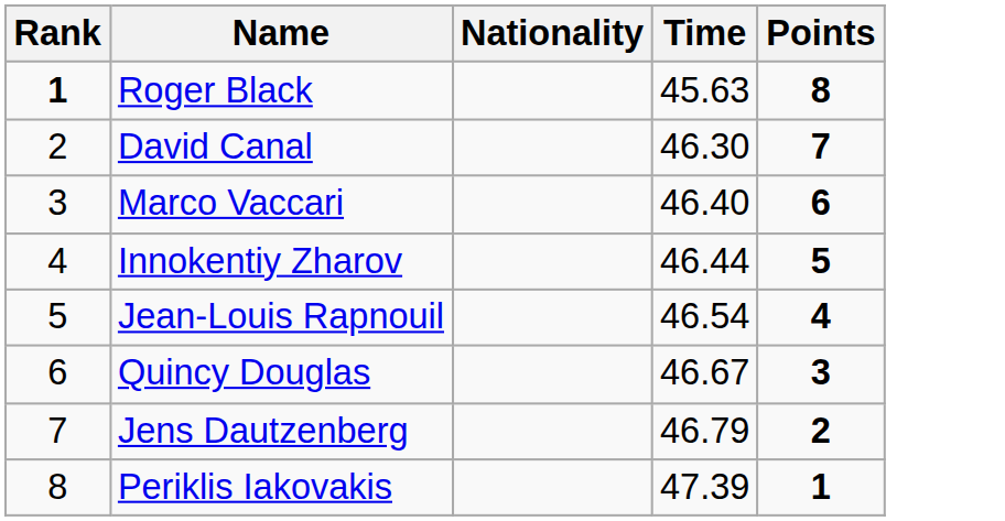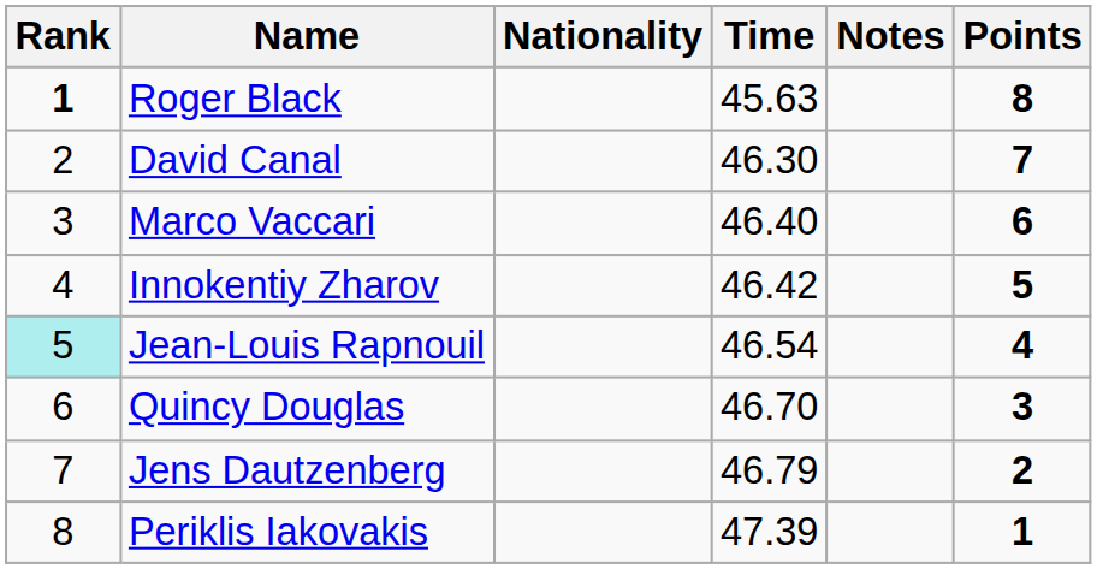+ column: Notes
Innokentiy Zharov | Time: 46.44 -> 46.42
Jean-Louis Rapnouil | Rank: no background -> paleturquoise background
Quincy Douglas | Time: 46.67 -> 46.70
